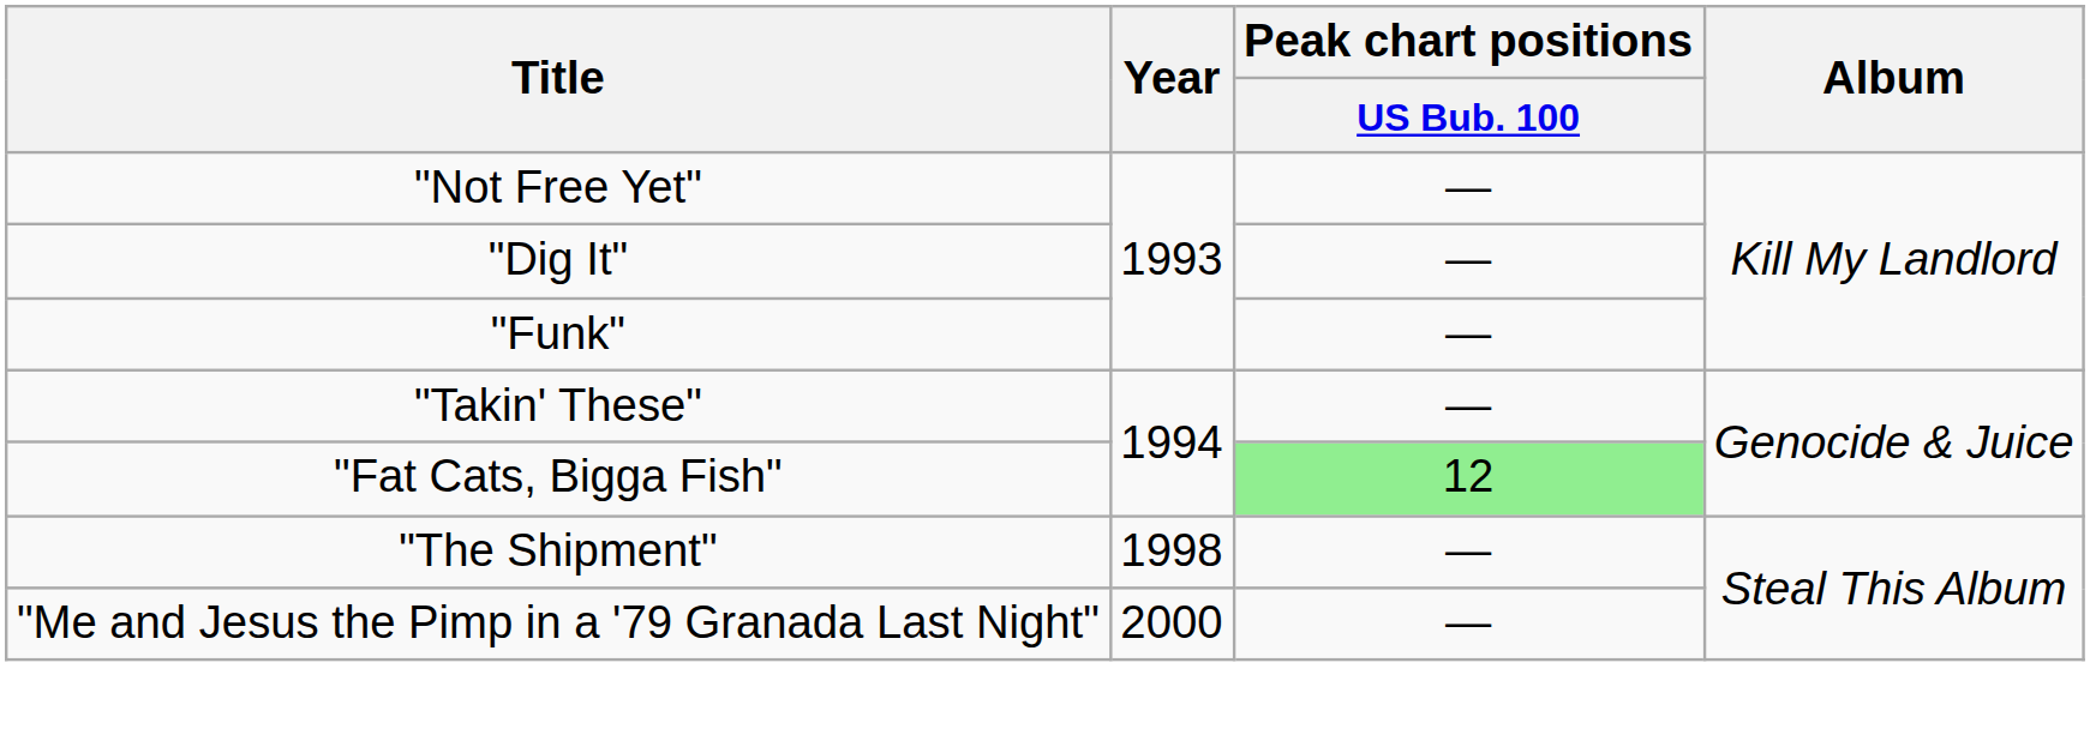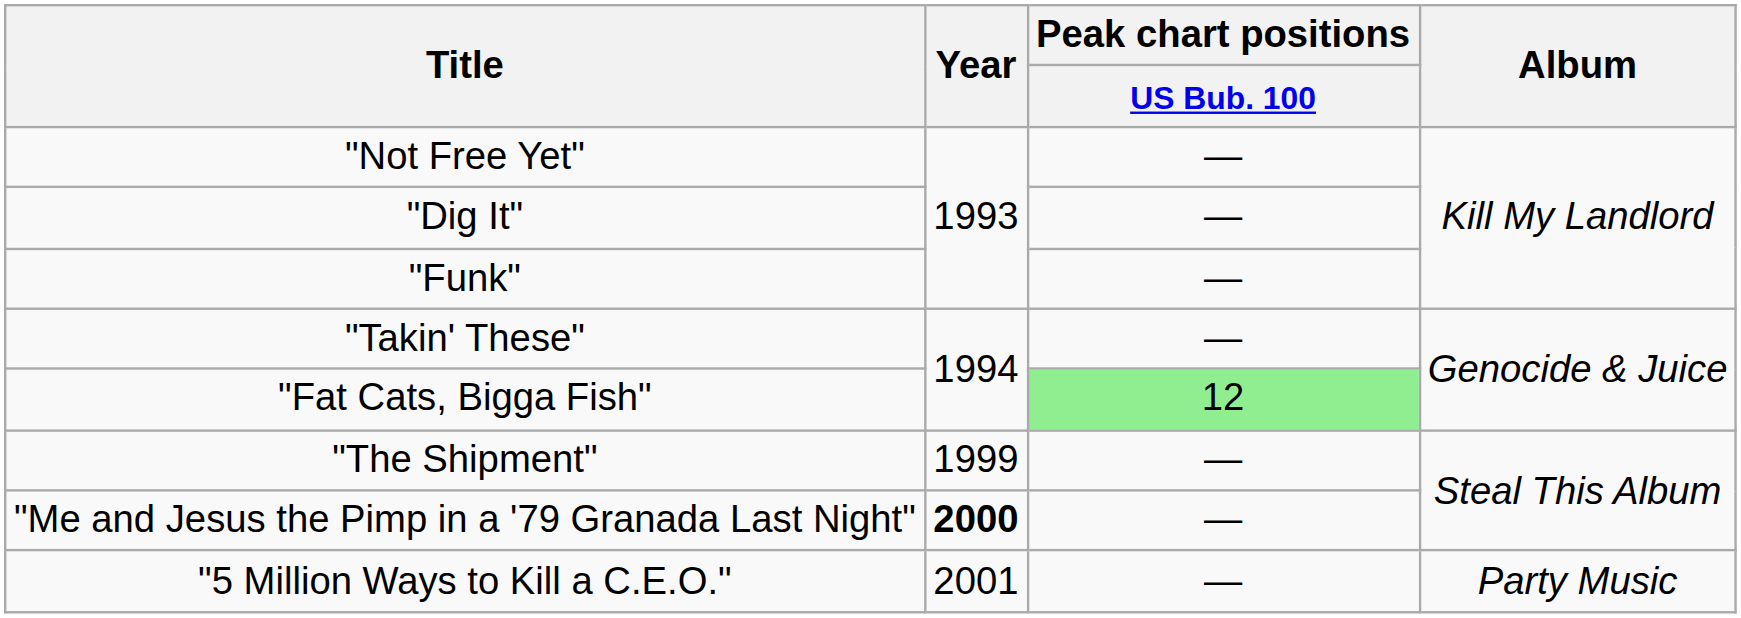"The Shipment" | Year: 1998 -> 1999
"Me and Jesus the Pimp in a '79 Granada Last Night" | Year: normal -> bold
+ row: "5 Million Ways to Kill a C.E.O." | 2001 | — | Party Music
